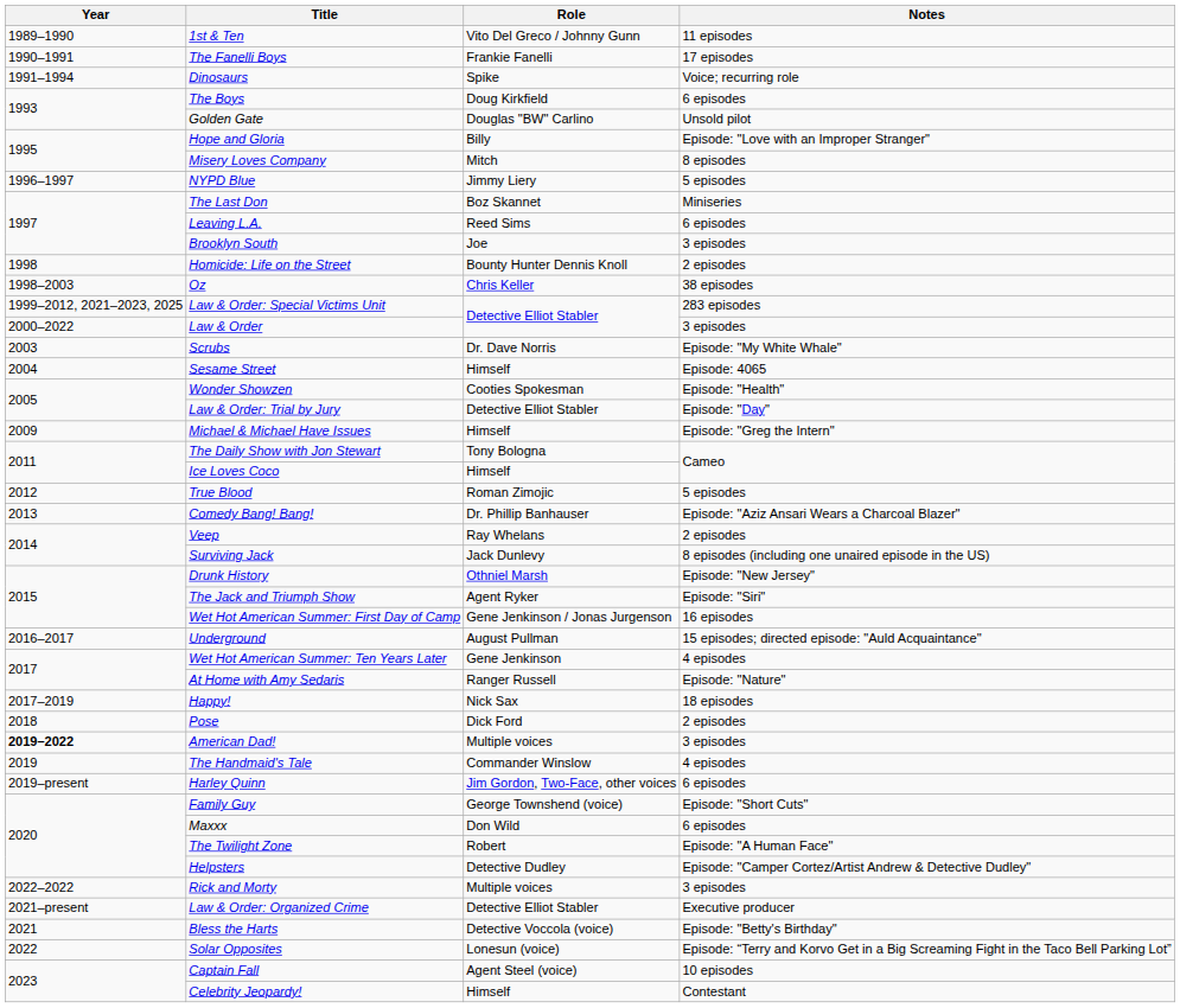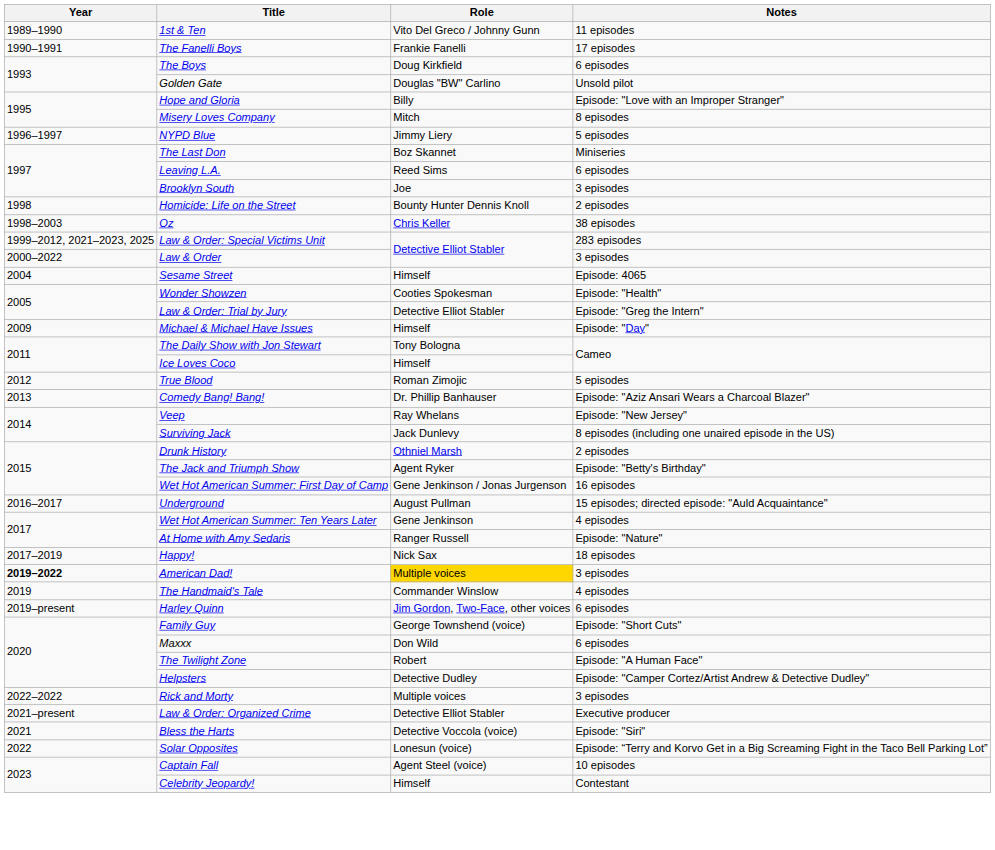- row: 1991–1994 | Dinosaurs | Spike | Voice; recurring role
- row: 2003 | Scrubs | Dr. Dave Norris | Episode: "My White Whale"
Law & Order: Trial by Jury | Notes: Episode: "Day" -> Episode: "Greg the Intern"
Michael & Michael Have Issues | Notes: Episode: "Greg the Intern" -> Episode: "Day"
Veep | Notes: 2 episodes -> Episode: "New Jersey"
Drunk History | Notes: Episode: "New Jersey" -> 2 episodes
The Jack and Triumph Show | Notes: Episode: "Siri" -> Episode: "Betty's Birthday"
- row: 2018 | Pose | Dick Ford | 2 episodes
American Dad! | Role: no background -> gold background
Bless the Harts | Notes: Episode: "Betty's Birthday" -> Episode: "Siri"
